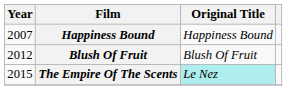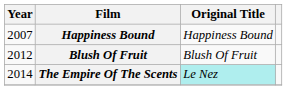The Empire Of The Scents | Year: 2015 -> 2014
